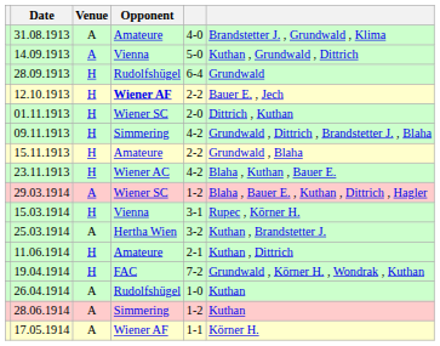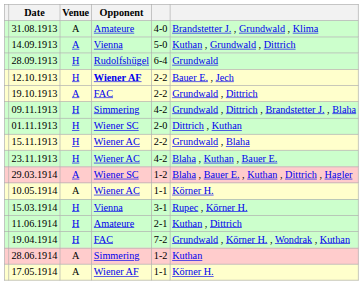+ row: 19.10.1913 | A | FAC | 2-2 | Grundwald , Dittrich
rows swapped: 01.11.1913 <-> 09.11.1913
15.11.1913 | Opponent: Amateure -> Wiener AC
+ row: 10.05.1914 | A | Wiener AC | 1-1 | Körner H.
- row: 25.03.1914 | A | Hertha Wien | 3-2 | Kuthan , Brandstetter J.
- row: 26.04.1914 | A | Rudolfshügel | 1-0 | Kuthan
